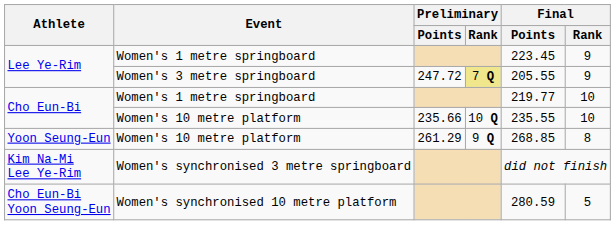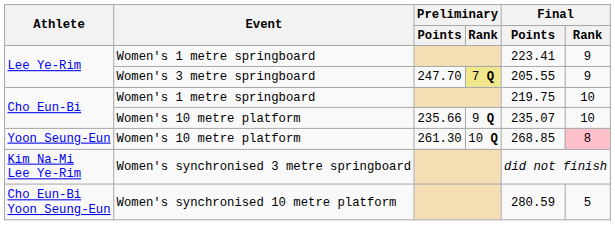Lee Ye-Rim / Women's 1 metre springboard | Final / Points: 223.45 -> 223.41
Lee Ye-Rim / Women's 3 metre springboard | Preliminary / Points: 247.72 -> 247.70
Cho Eun-Bi / Women's 1 metre springboard | Final / Points: 219.77 -> 219.75
Cho Eun-Bi / Women's 10 metre platform | Preliminary / Rank: 10 Q -> 9 Q
Cho Eun-Bi / Women's 10 metre platform | Final / Points: 235.55 -> 235.07
Yoon Seung-Eun | Preliminary / Points: 261.29 -> 261.30
Yoon Seung-Eun | Preliminary / Rank: 9 Q -> 10 Q
Yoon Seung-Eun | Final / Rank: no background -> pink background
